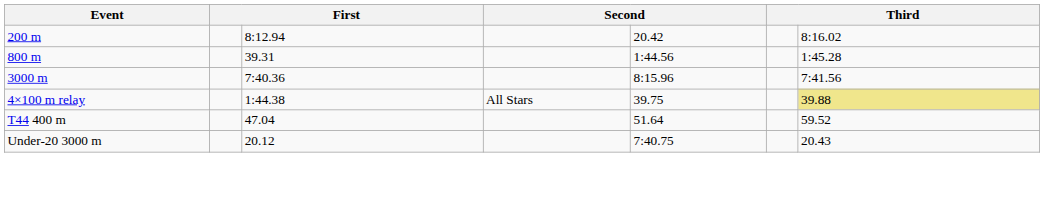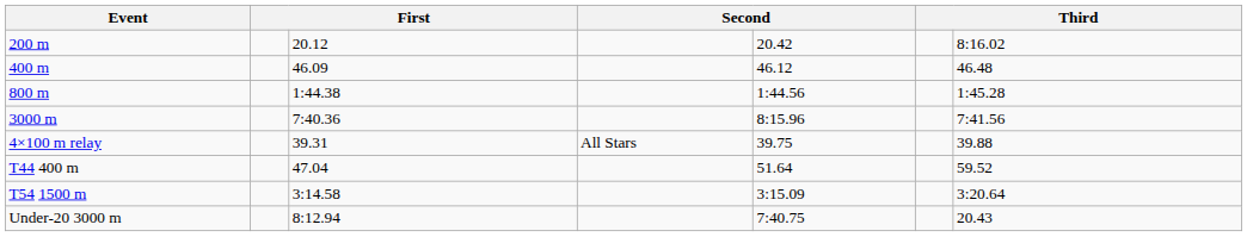200 m | column 3: 8:12.94 -> 20.12
+ row: 400 m | 46.09 | 46.12 | 46.48
800 m | column 3: 39.31 -> 1:44.38
4×100 m relay | column 3: 1:44.38 -> 39.31
4×100 m relay | column 7: khaki background -> no background
+ row: T54 1500 m | 3:14.58 | 3:15.09 | 3:20.64
Under-20 3000 m | column 3: 20.12 -> 8:12.94
